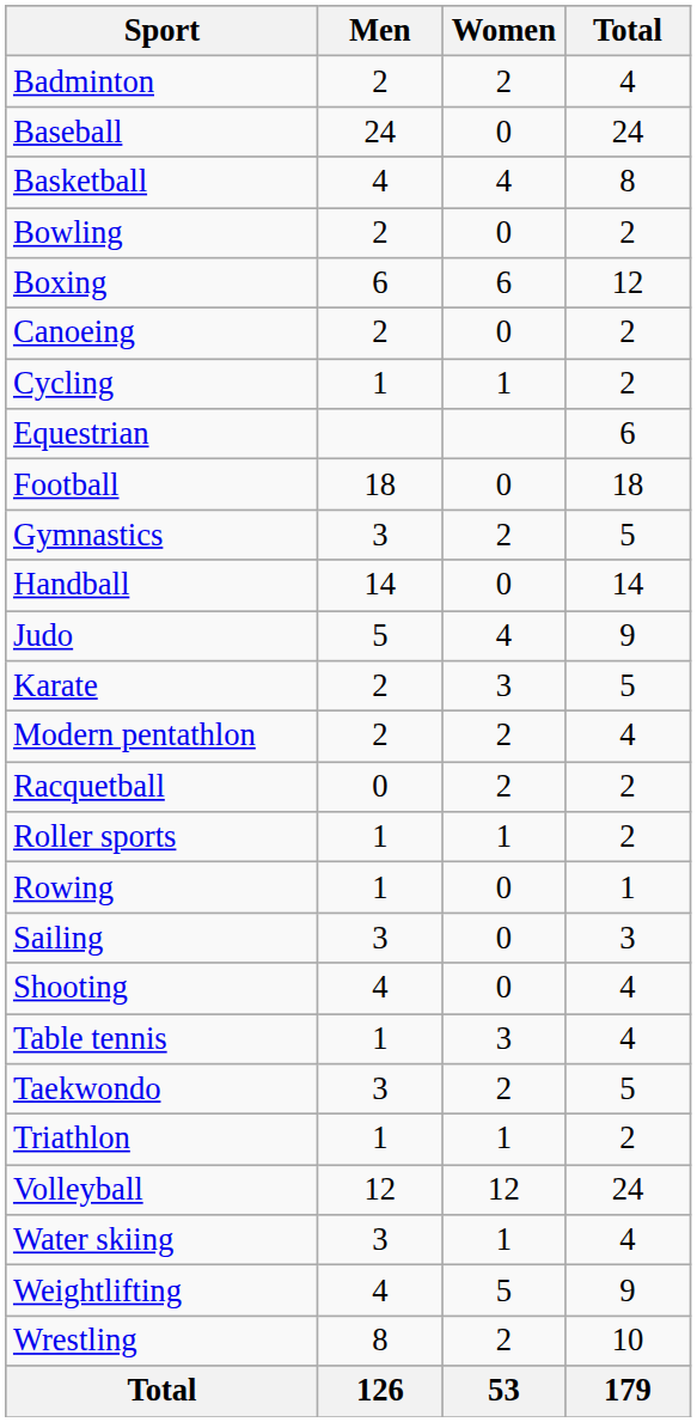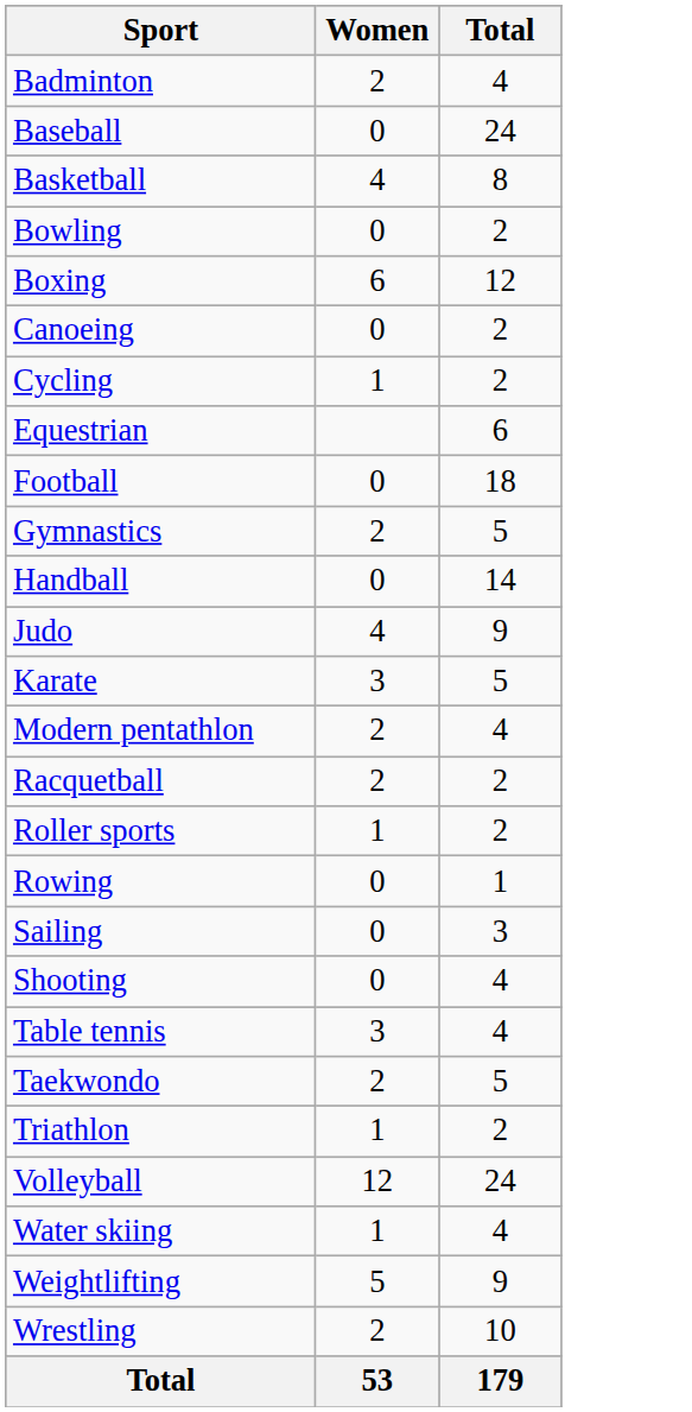- column: Men | 2 | 24 | 4 | 2 | 6 | 2 | 1 | 18 | 3 | 14 | 5 | 2 | 2 | 0 | 1 | 1 | 3 | 4 | 1 | 3 | 1 | 12 | 3 | 4 | 8 | 126
